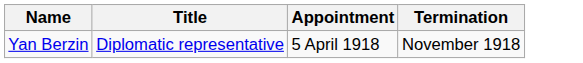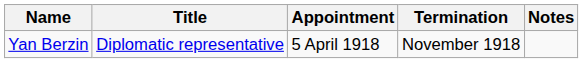+ column: Notes
